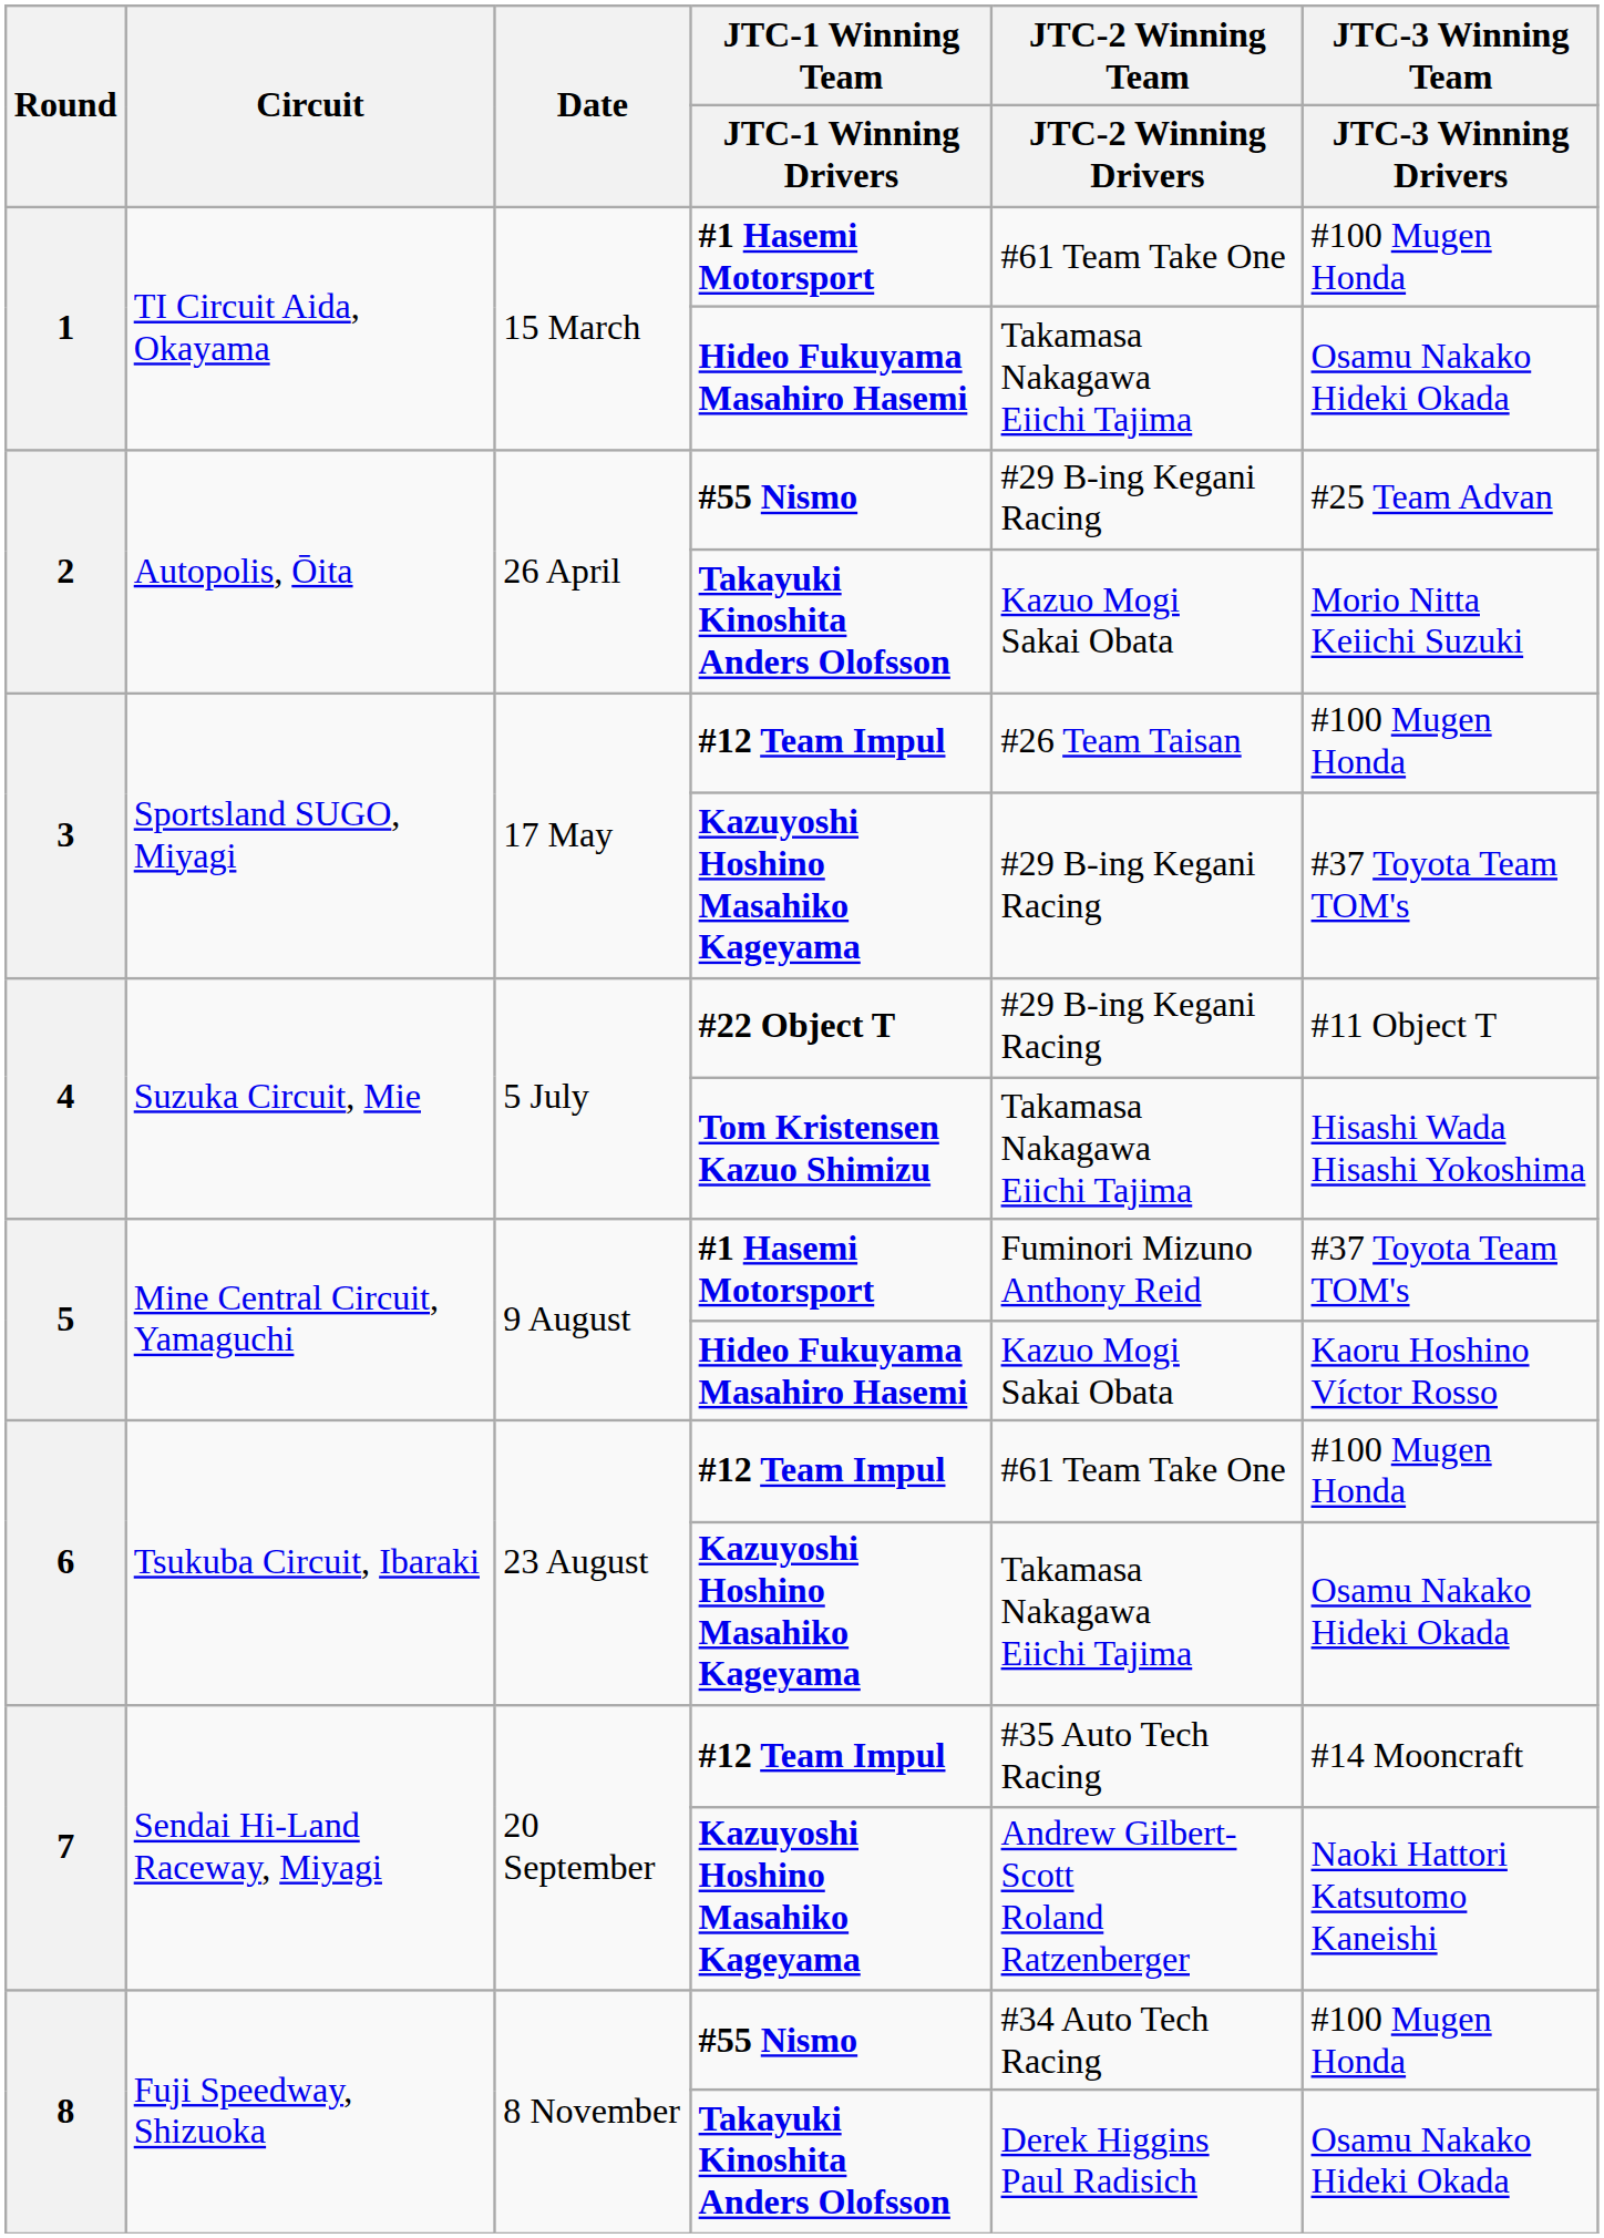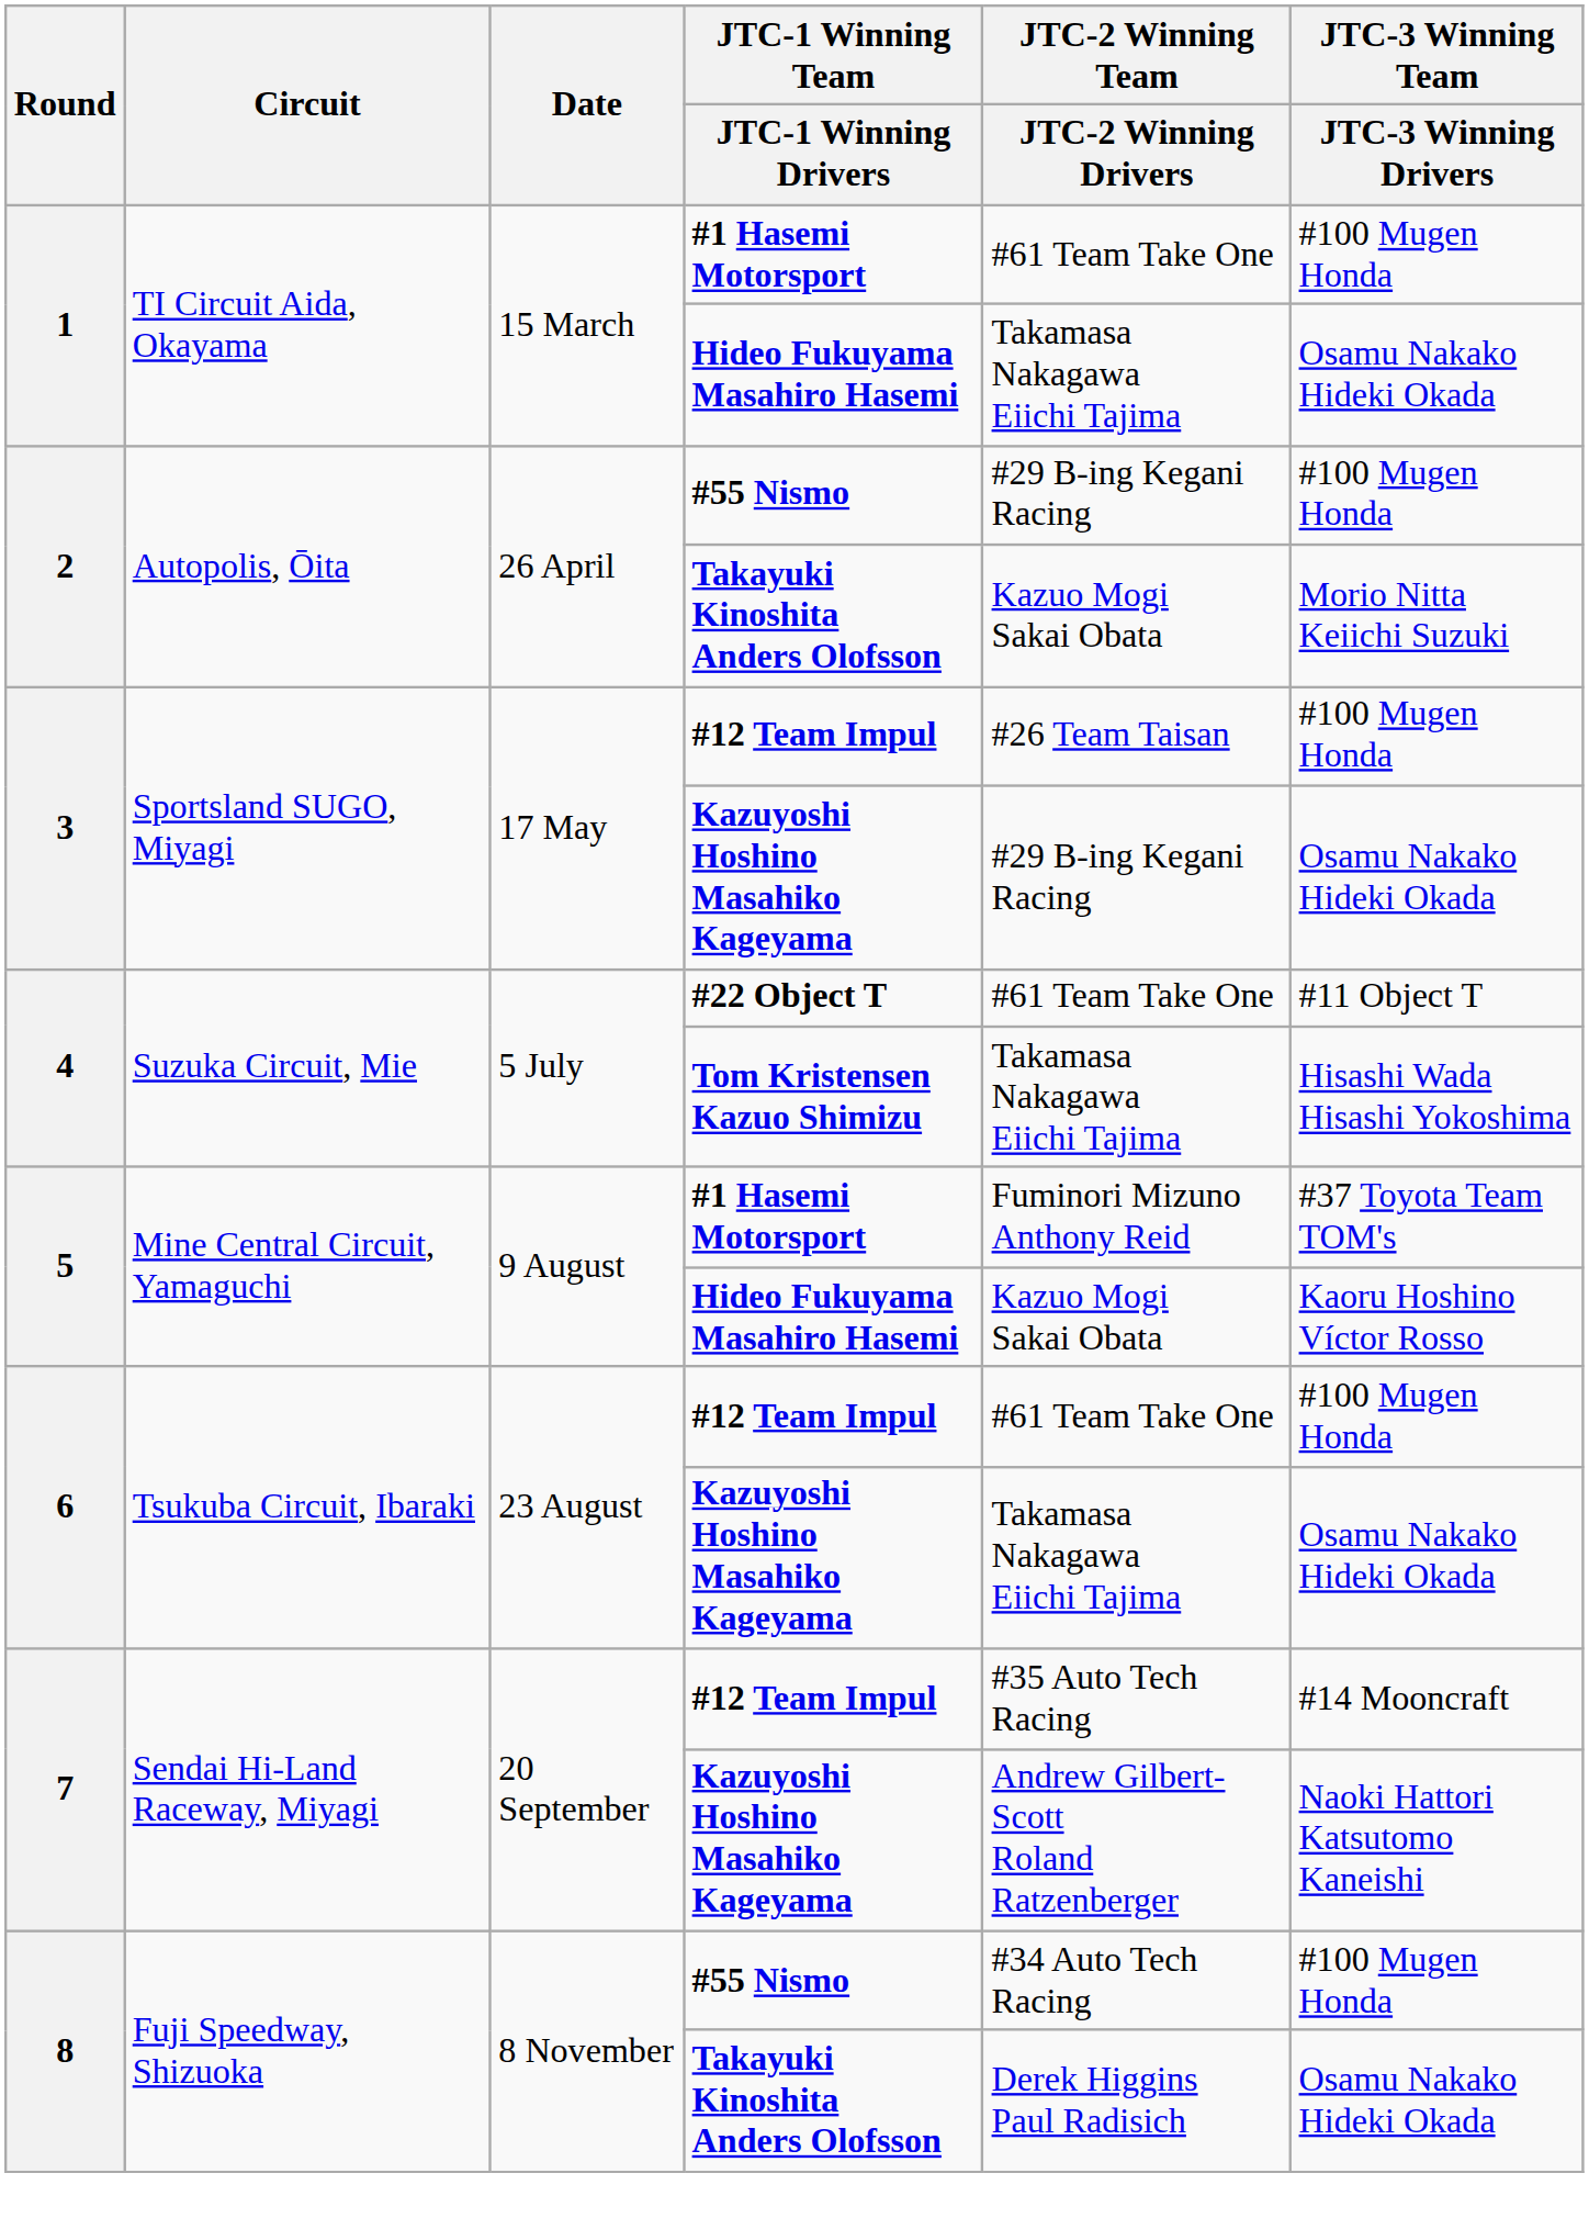2 / #55 Nismo | JTC-3 Winning Team / JTC-3 Winning Drivers: #25 Team Advan -> #100 Mugen Honda
3 / Kazuyoshi Hoshino Masahiko Kageyama | JTC-3 Winning Team / JTC-3 Winning Drivers: #37 Toyota Team TOM's -> Osamu Nakako Hideki Okada
4 / #22 Object T | JTC-2 Winning Team / JTC-2 Winning Drivers: #29 B-ing Kegani Racing -> #61 Team Take One
